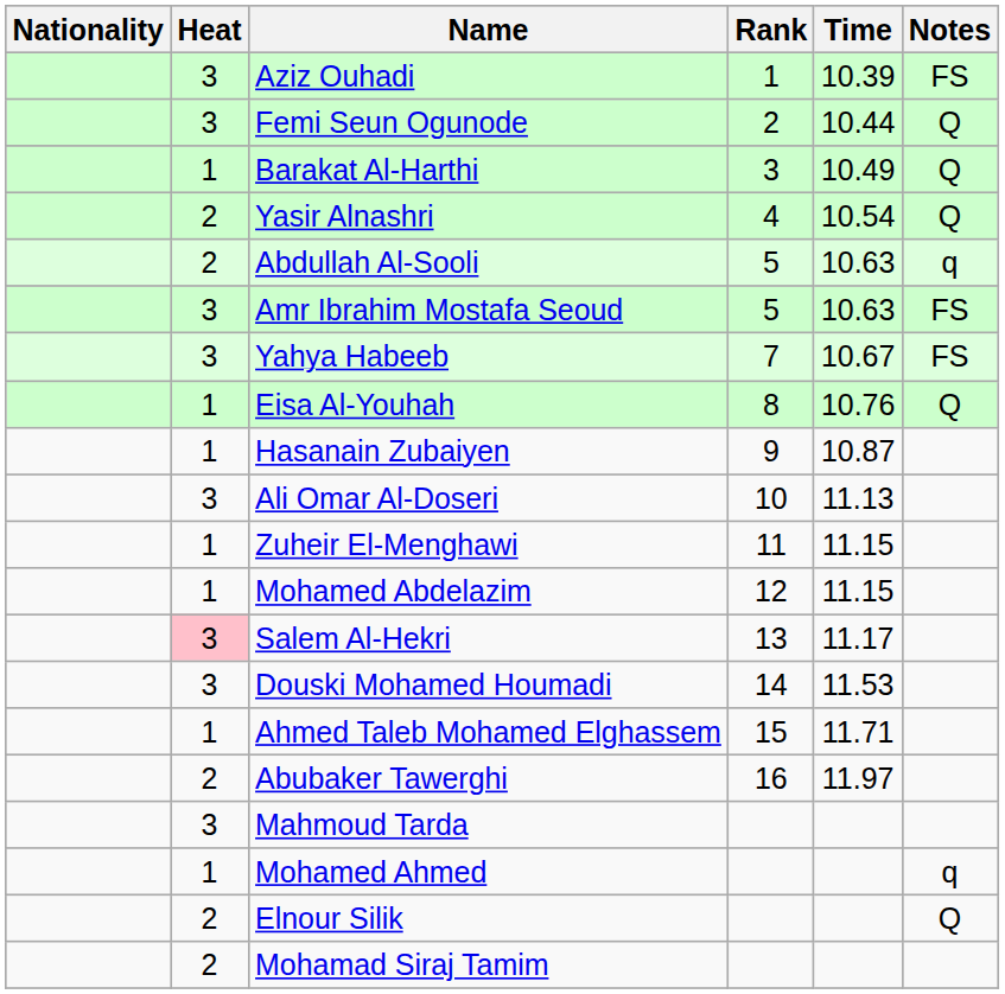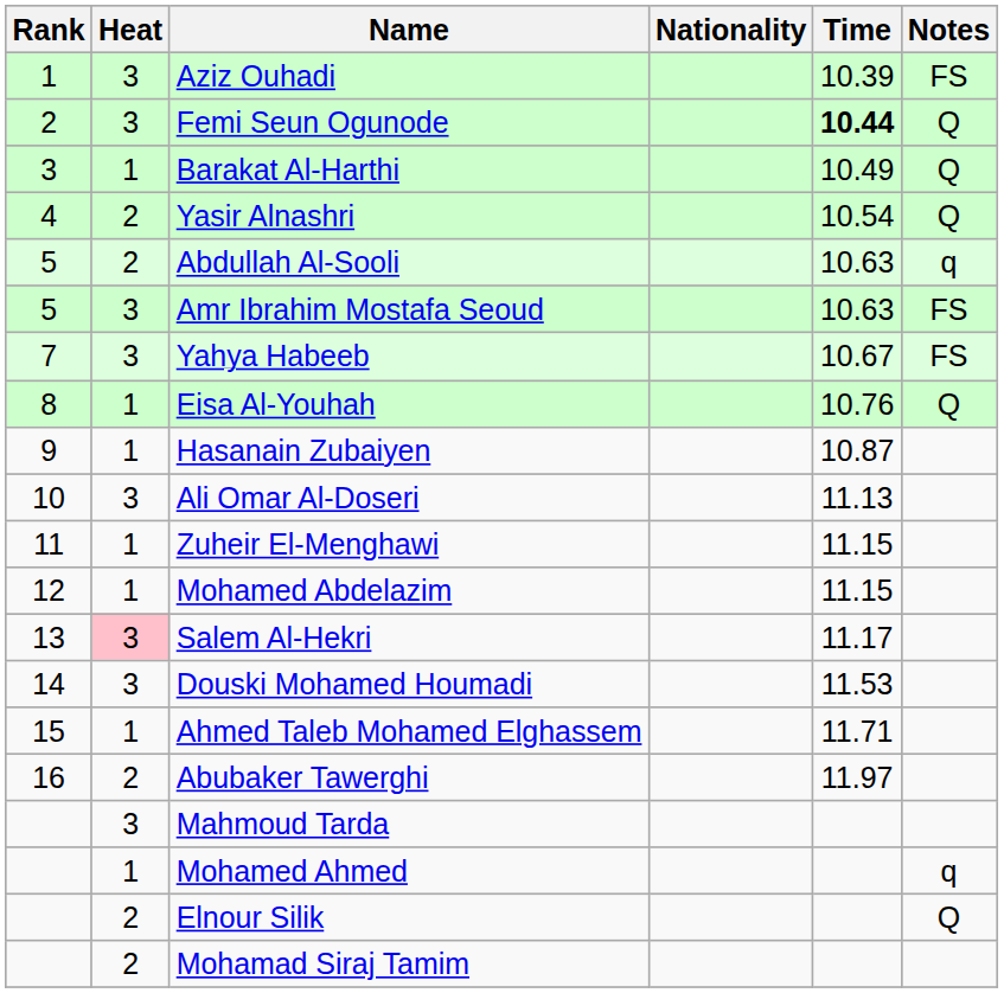columns swapped: Rank <-> Nationality
Femi Seun Ogunode | Time: normal -> bold
